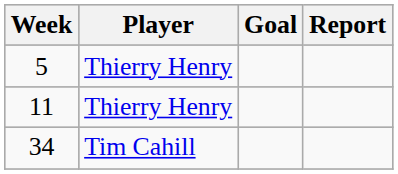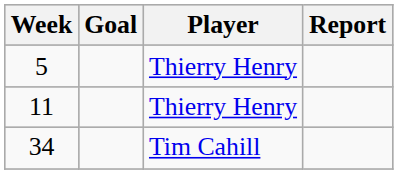columns swapped: Player <-> Goal
